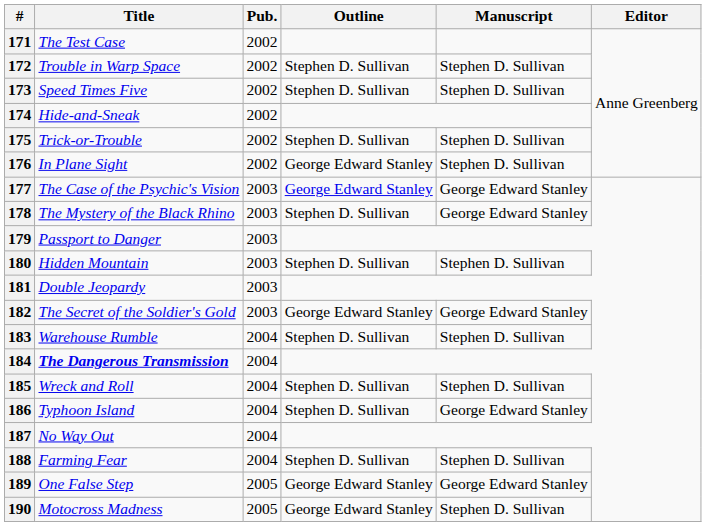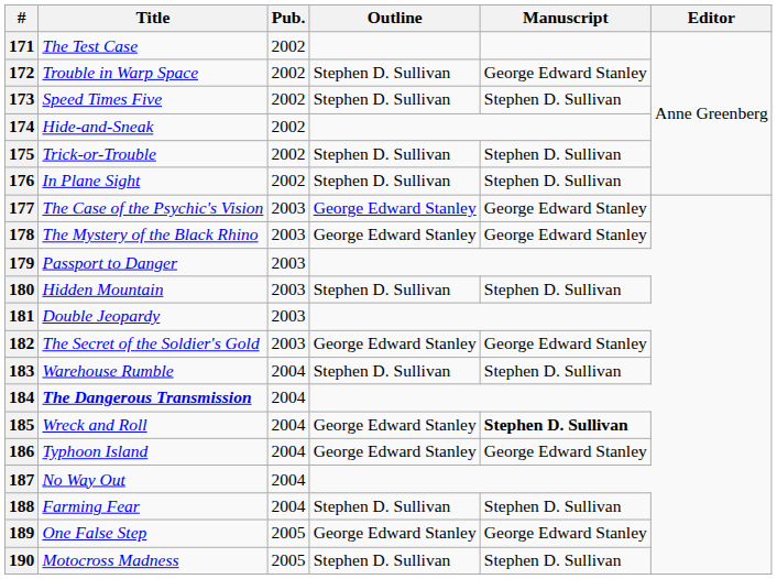172 | Manuscript: Stephen D. Sullivan -> George Edward Stanley
176 | Outline: George Edward Stanley -> Stephen D. Sullivan
178 | Outline: Stephen D. Sullivan -> George Edward Stanley
185 | Outline: Stephen D. Sullivan -> George Edward Stanley
185 | Manuscript: normal -> bold
186 | Outline: Stephen D. Sullivan -> George Edward Stanley
190 | Outline: George Edward Stanley -> Stephen D. Sullivan
